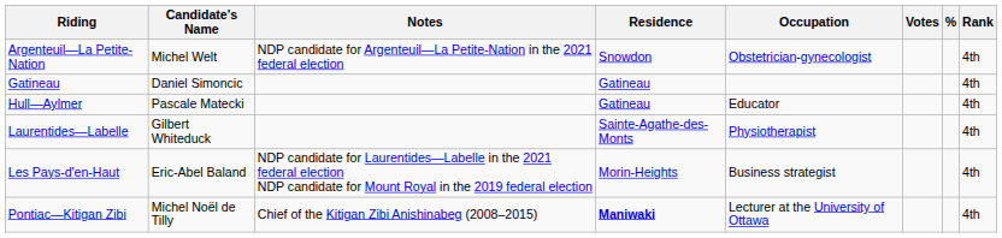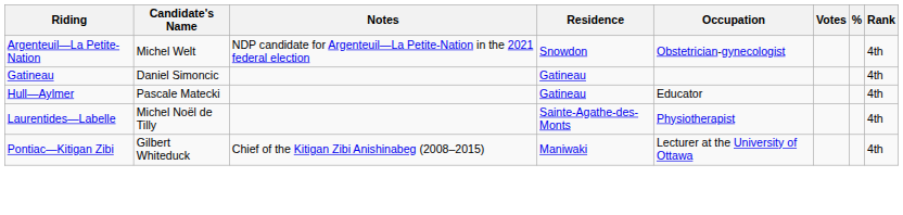Laurentides—Labelle | Candidate's Name: Gilbert Whiteduck -> Michel Noël de Tilly
- row: Les Pays-d'en-Haut | Eric-Abel Baland | NDP candidate for Laurentides—Labelle in the 2021 federal election NDP candidate for Mount Royal in the 2019 federal election | Morin-Heights | Business strategist | 4th
Pontiac—Kitigan Zibi | Candidate's Name: Michel Noël de Tilly -> Gilbert Whiteduck
Pontiac—Kitigan Zibi | Residence: bold -> normal
